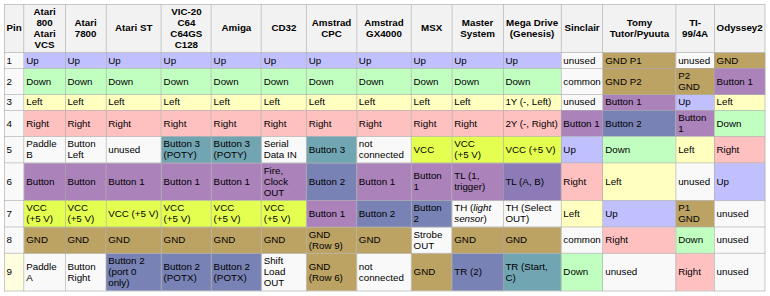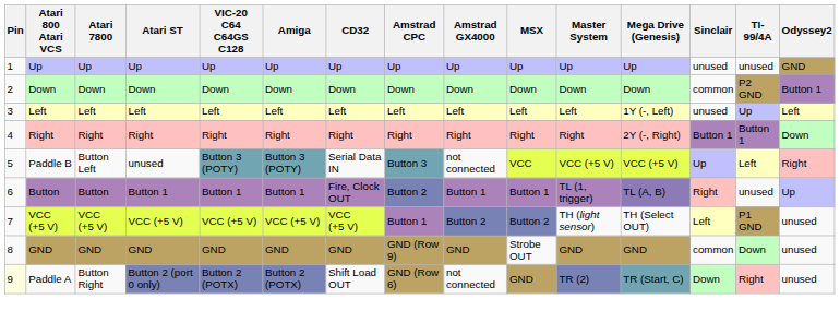- column: Tomy Tutor/Pyuuta | GND P1 | GND P2 | Button 1 | Button 2 | Down | Left | Up | Right | unused
